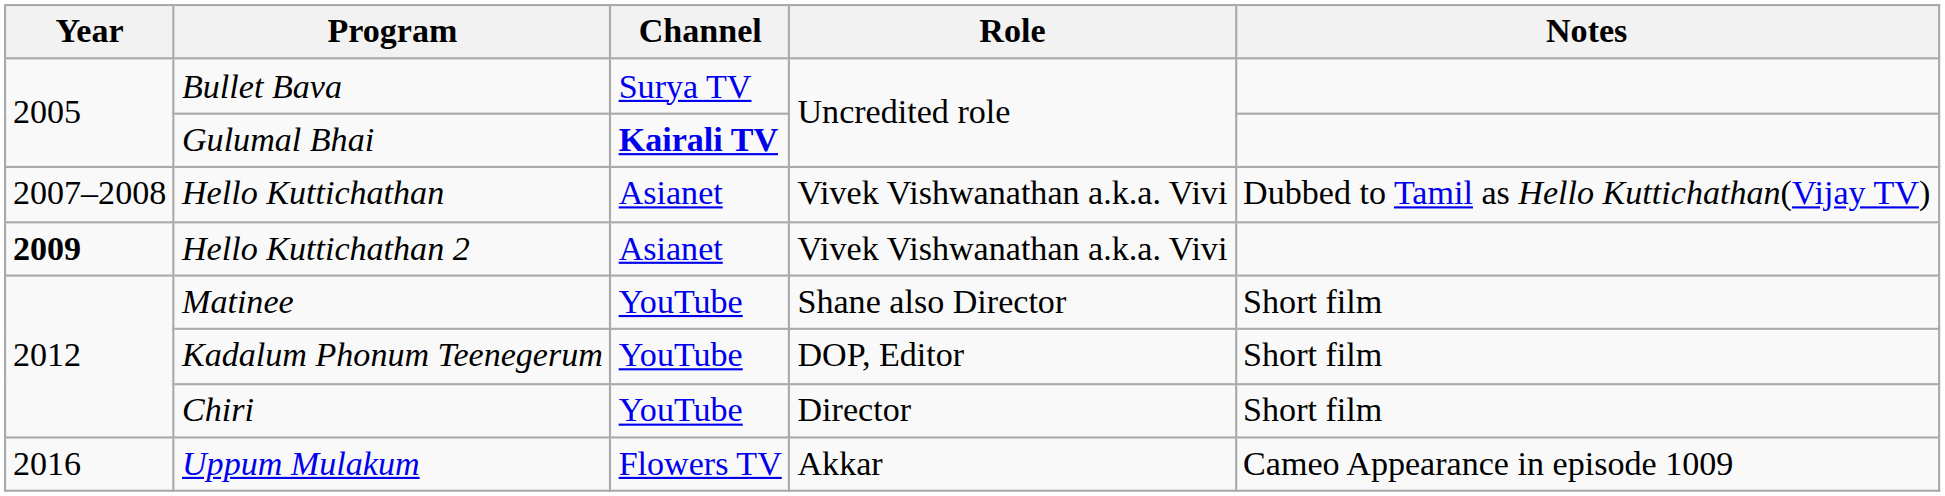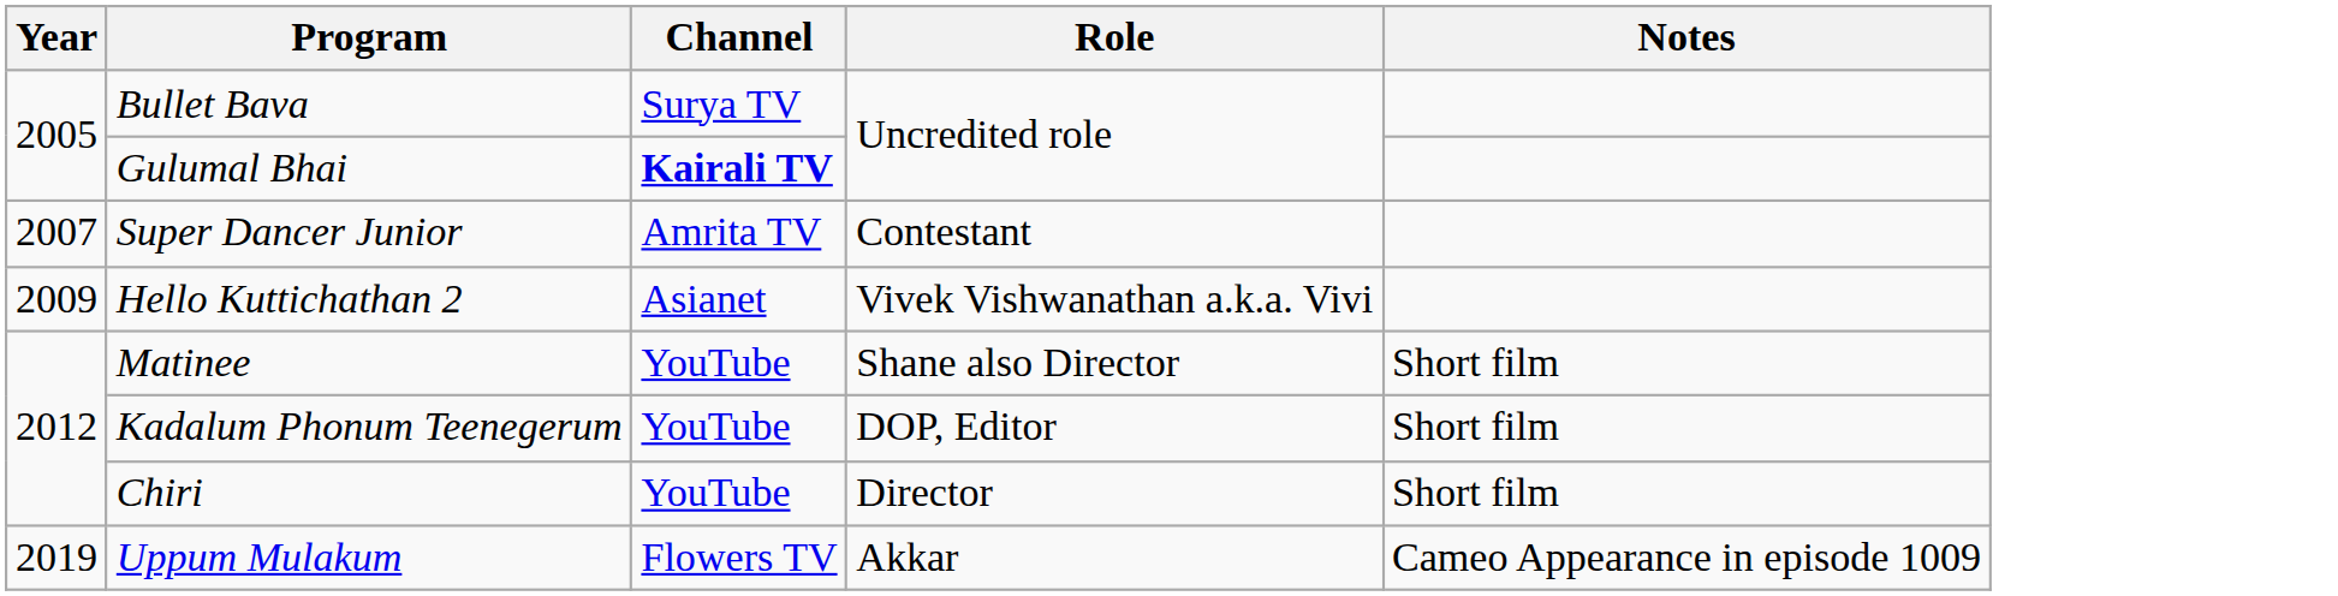+ row: 2007 | Super Dancer Junior | Amrita TV | Contestant
- row: 2007–2008 | Hello Kuttichathan | Asianet | Vivek Vishwanathan a.k.a. Vivi | Dubbed to Tamil as Hello Kuttichathan(Vijay TV)
Hello Kuttichathan 2 | Year: bold -> normal
Uppum Mulakum | Year: 2016 -> 2019
